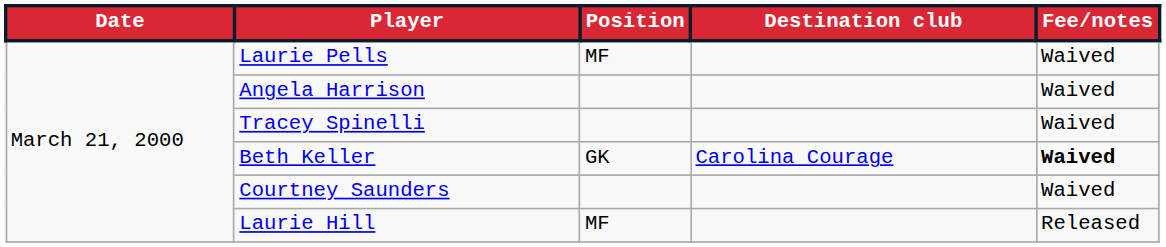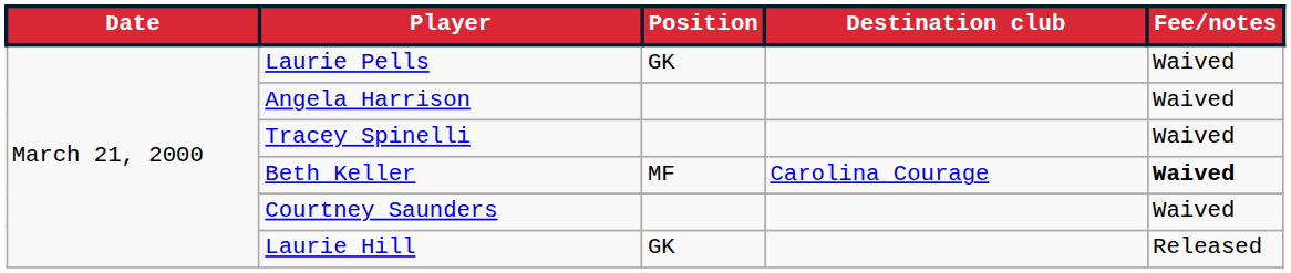Laurie Pells | Position: MF -> GK
Beth Keller | Position: GK -> MF
Laurie Hill | Position: MF -> GK
